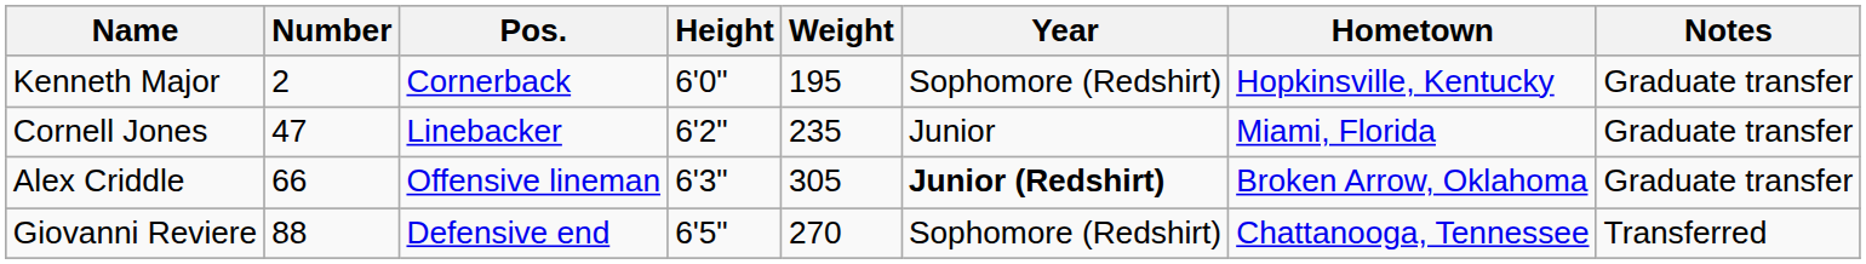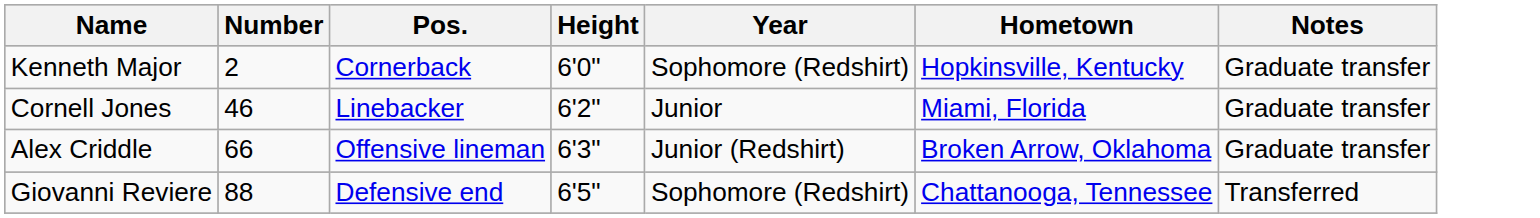- column: Weight | 195 | 235 | 305 | 270
Cornell Jones | Number: 47 -> 46
Alex Criddle | Year: bold -> normal
